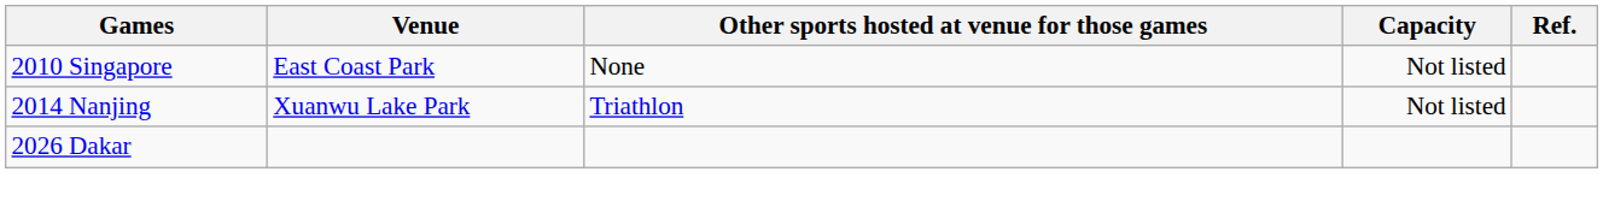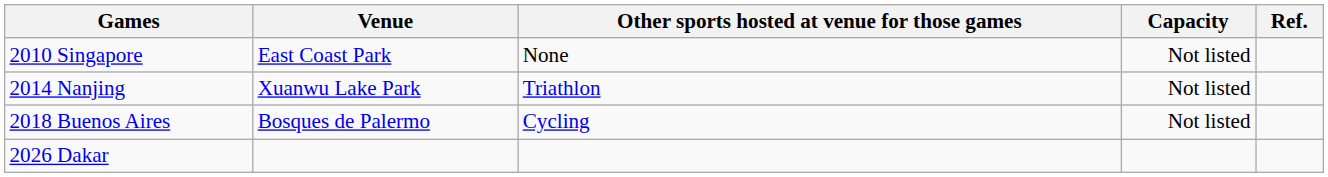+ row: 2018 Buenos Aires | Bosques de Palermo | Cycling | Not listed
